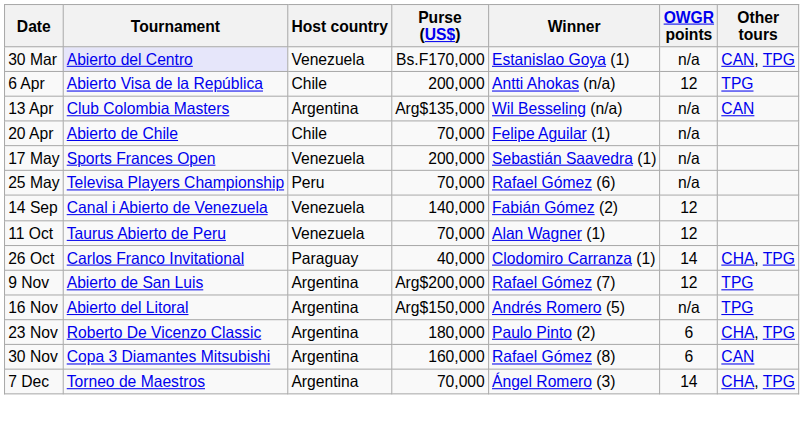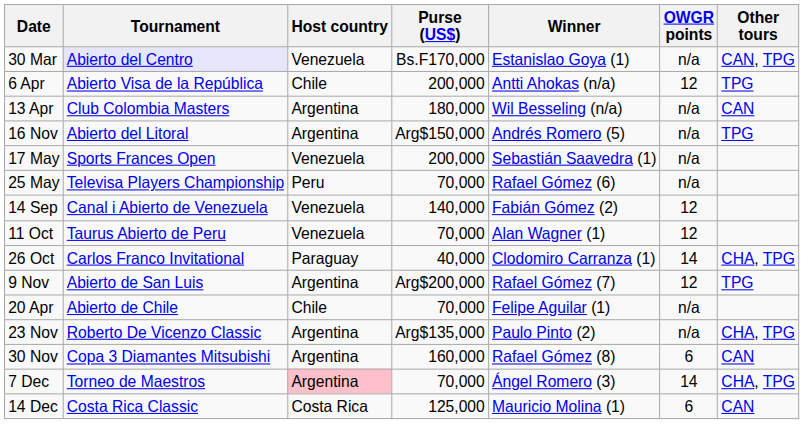13 Apr | Purse (US$): Arg$135,000 -> 180,000
rows swapped: 20 Apr <-> 16 Nov
23 Nov | Purse (US$): 180,000 -> Arg$135,000
23 Nov | OWGR points: 6 -> n/a
7 Dec | Host country: no background -> pink background
+ row: 14 Dec | Costa Rica Classic | Costa Rica | 125,000 | Mauricio Molina (1) | 6 | CAN
